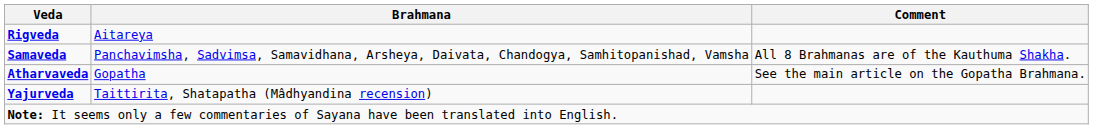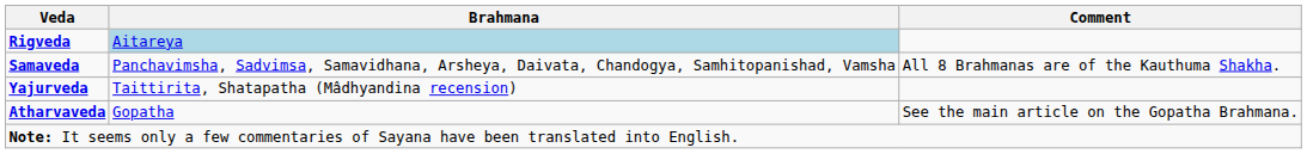Rigveda | Brahmana: no background -> lightblue background
rows swapped: Yajurveda <-> Atharvaveda
